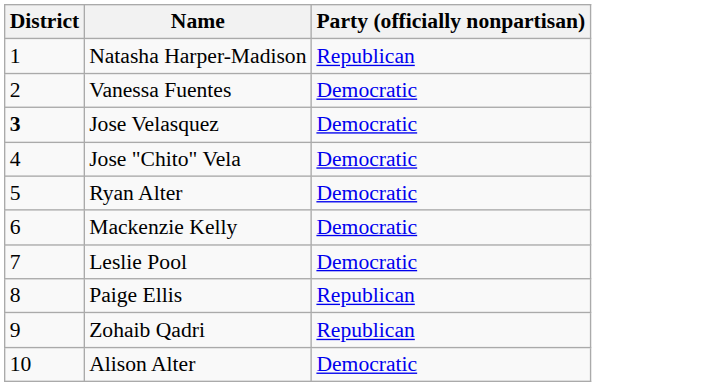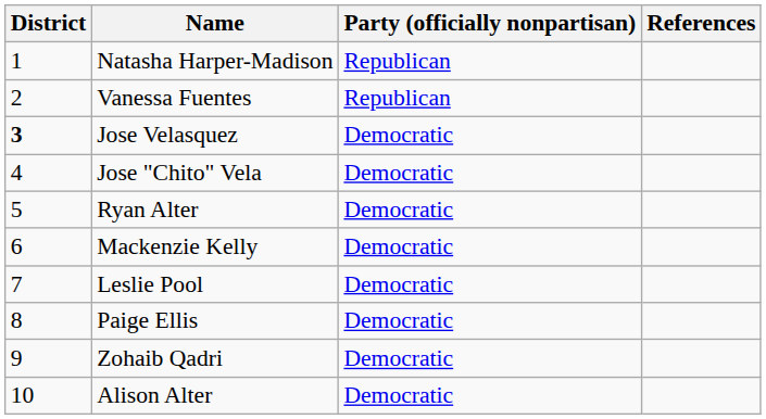+ column: References
Vanessa Fuentes | Party (officially nonpartisan): Democratic -> Republican
Paige Ellis | Party (officially nonpartisan): Republican -> Democratic
Zohaib Qadri | Party (officially nonpartisan): Republican -> Democratic
